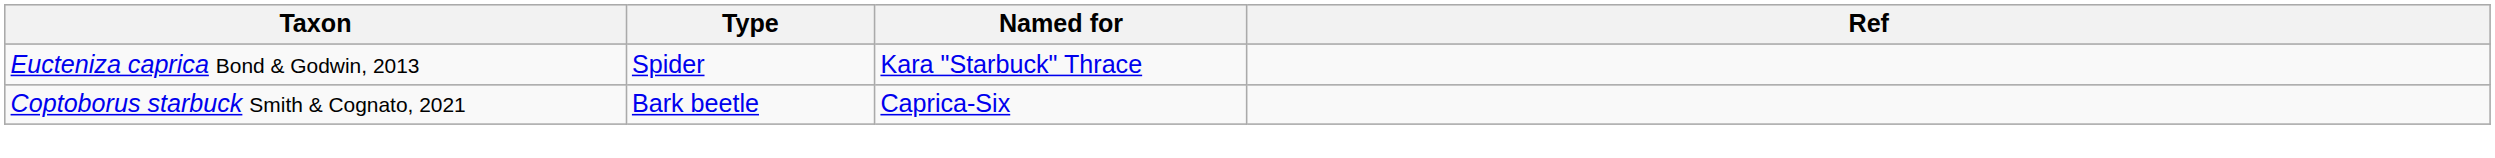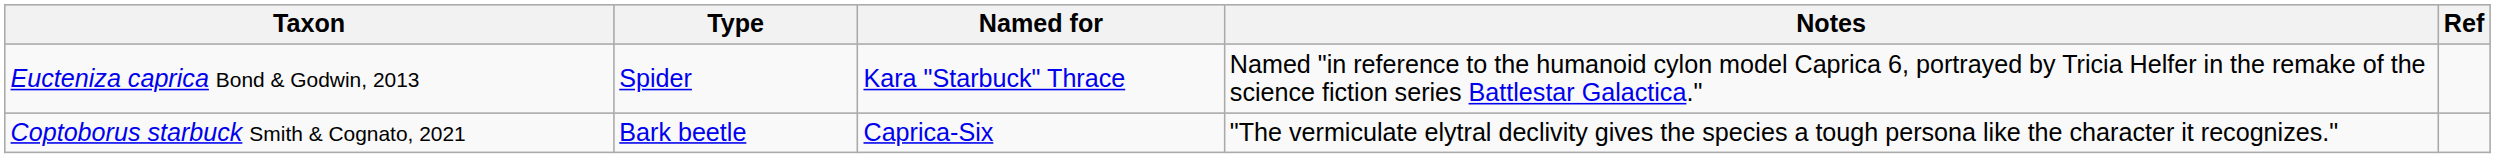+ column: Notes | Named "in reference to the humanoid cylon model Caprica 6, portrayed by Tricia Helfer in the remake of the science fiction series Battlestar Galactica." | "The vermiculate elytral declivity gives the species a tough persona like the character it recognizes."
